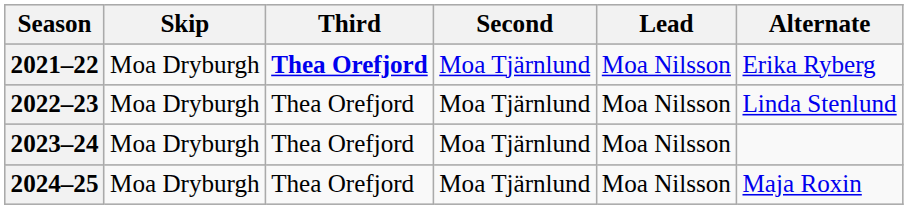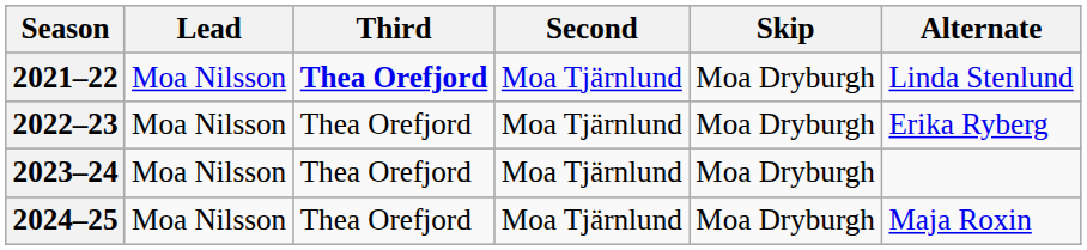columns swapped: Skip <-> Lead
2021–22 | Alternate: Erika Ryberg -> Linda Stenlund
2022–23 | Alternate: Linda Stenlund -> Erika Ryberg
